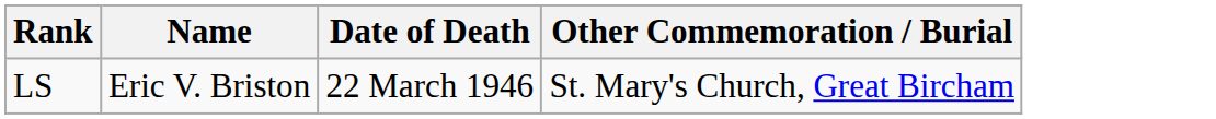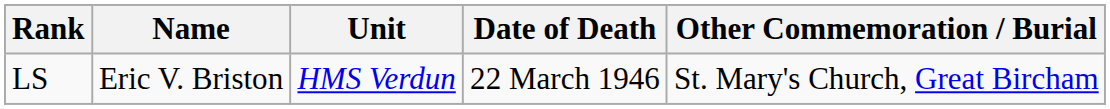+ column: Unit | HMS Verdun
